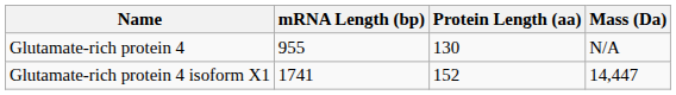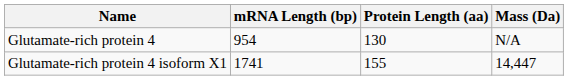Glutamate-rich protein 4 | mRNA Length (bp): 955 -> 954
Glutamate-rich protein 4 isoform X1 | Protein Length (aa): 152 -> 155
